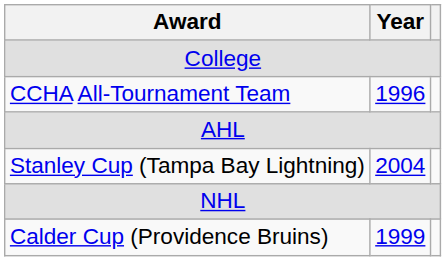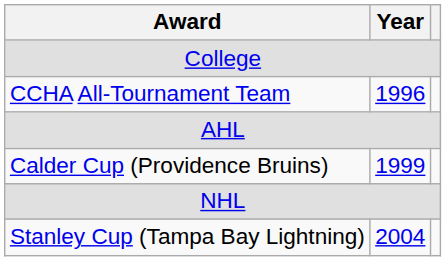rows swapped: Calder Cup (Providence Bruins) <-> Stanley Cup (Tampa Bay Lightning)
